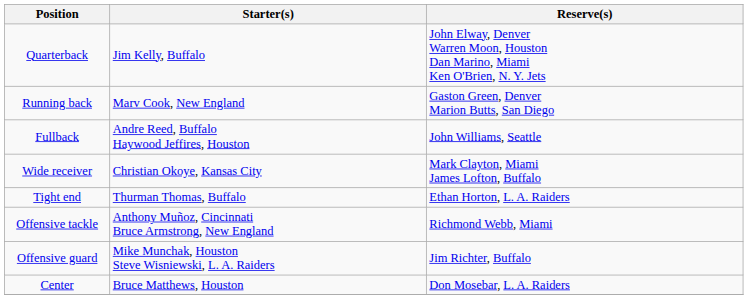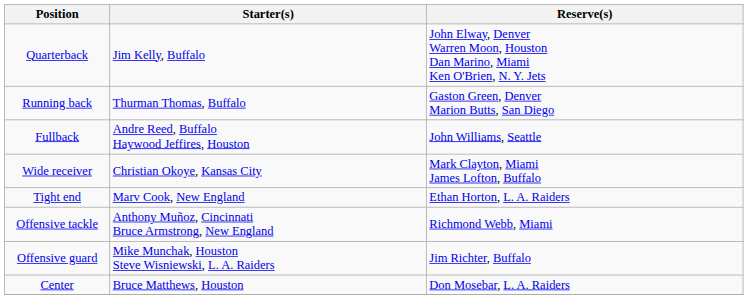Running back | Starter(s): Marv Cook, New England -> Thurman Thomas, Buffalo
Tight end | Starter(s): Thurman Thomas, Buffalo -> Marv Cook, New England
